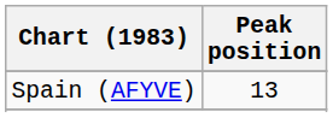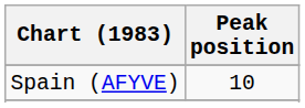Spain (AFYVE) | Peak position: 13 -> 10
